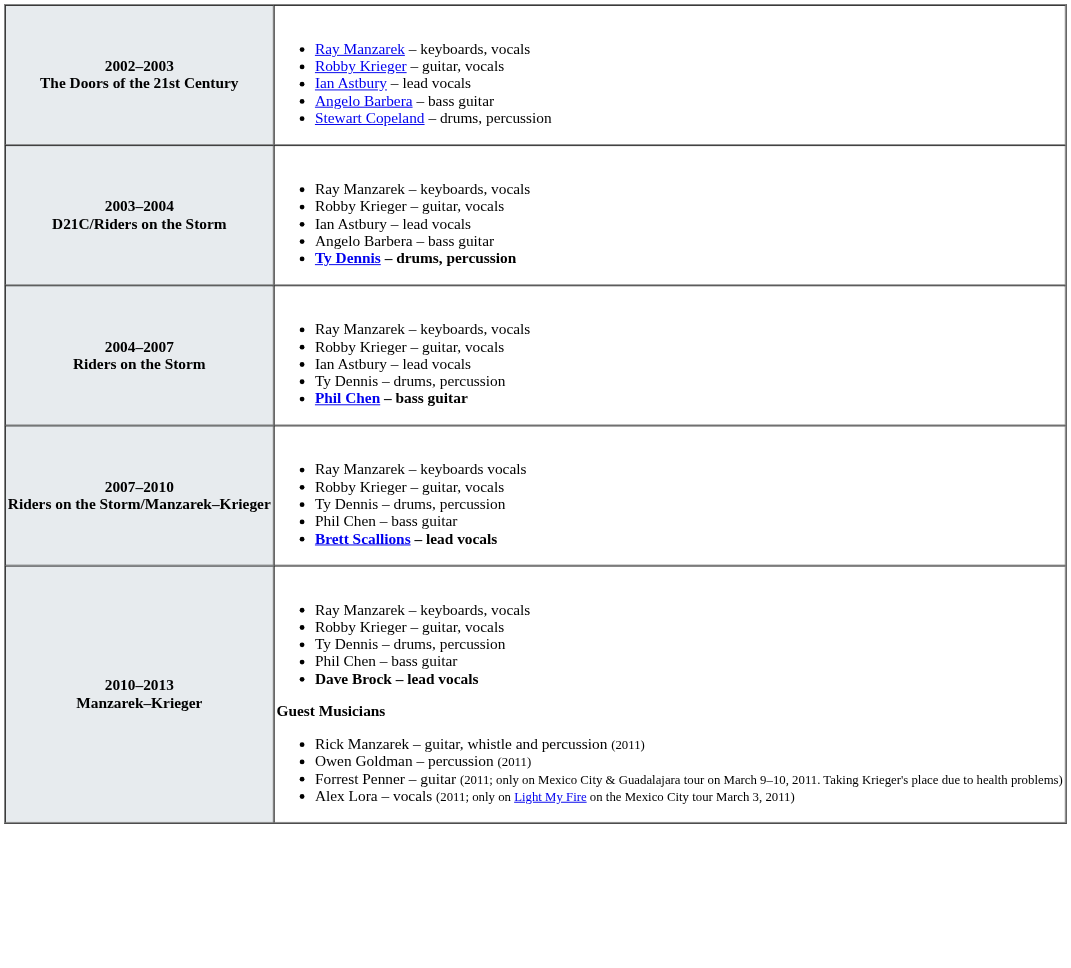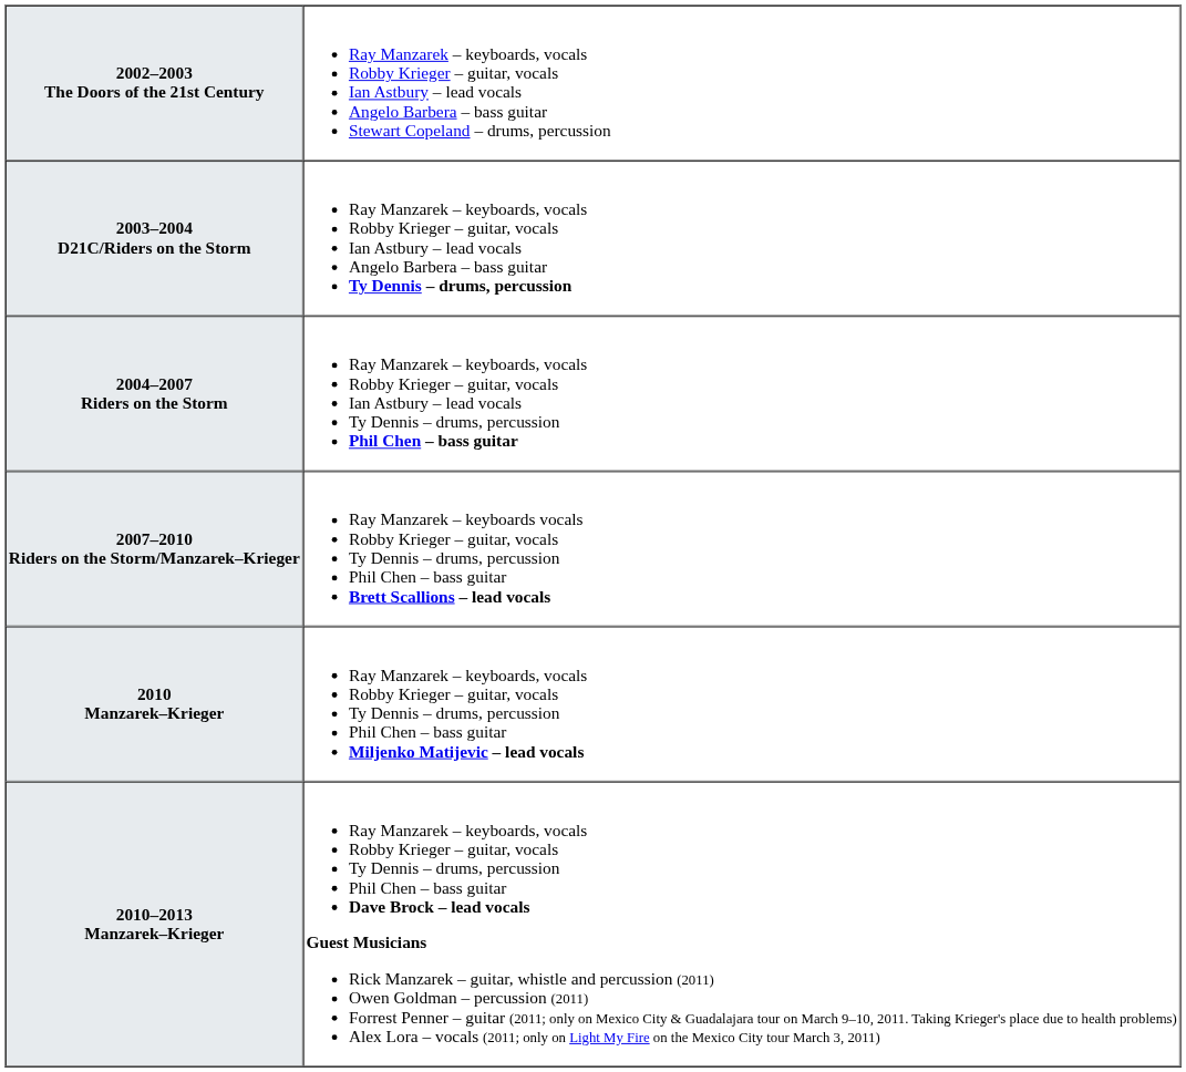+ row: 2010 Manzarek–Krieger | Ray Manzarek – keyboards, vocals Robby Krieger – guitar, vocals Ty Dennis – drums, percussion Phil Chen – bass guitar Miljenko Matijevic – lead vocals
